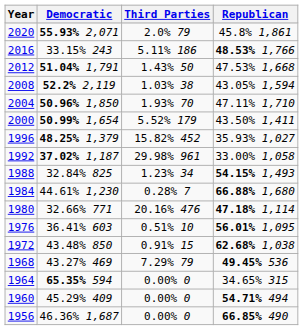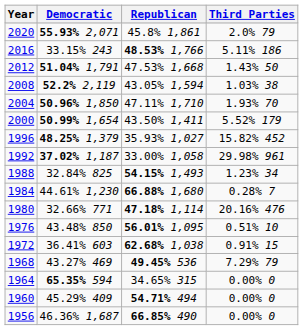columns swapped: Republican <-> Third Parties
1976 | Democratic: 36.41% 603 -> 43.48% 850
1972 | Democratic: 43.48% 850 -> 36.41% 603
